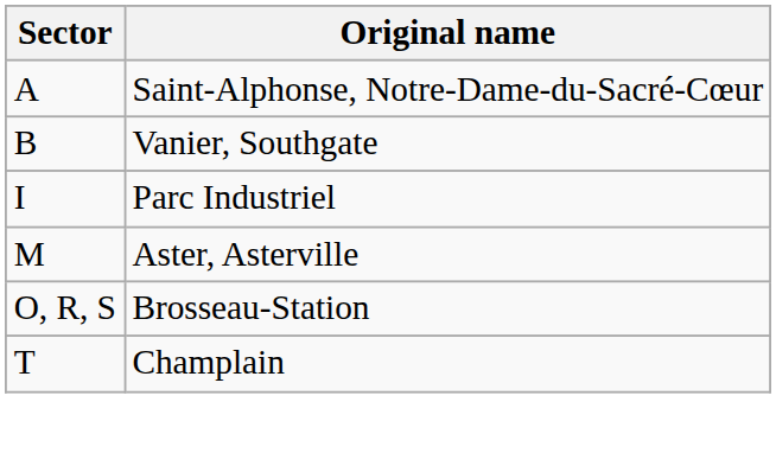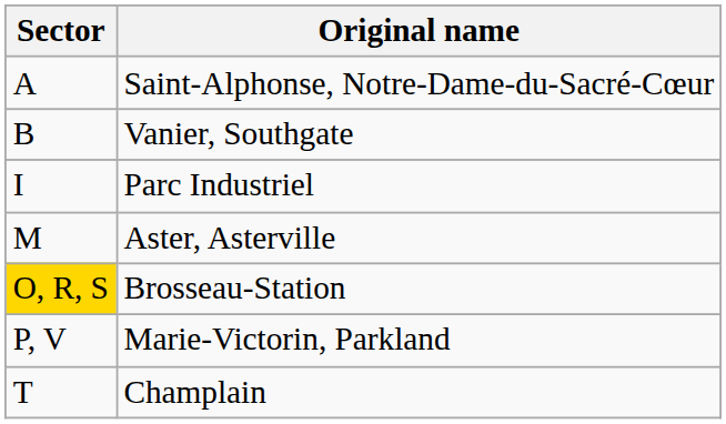Brosseau-Station | Sector: no background -> gold background
+ row: P, V | Marie-Victorin, Parkland
